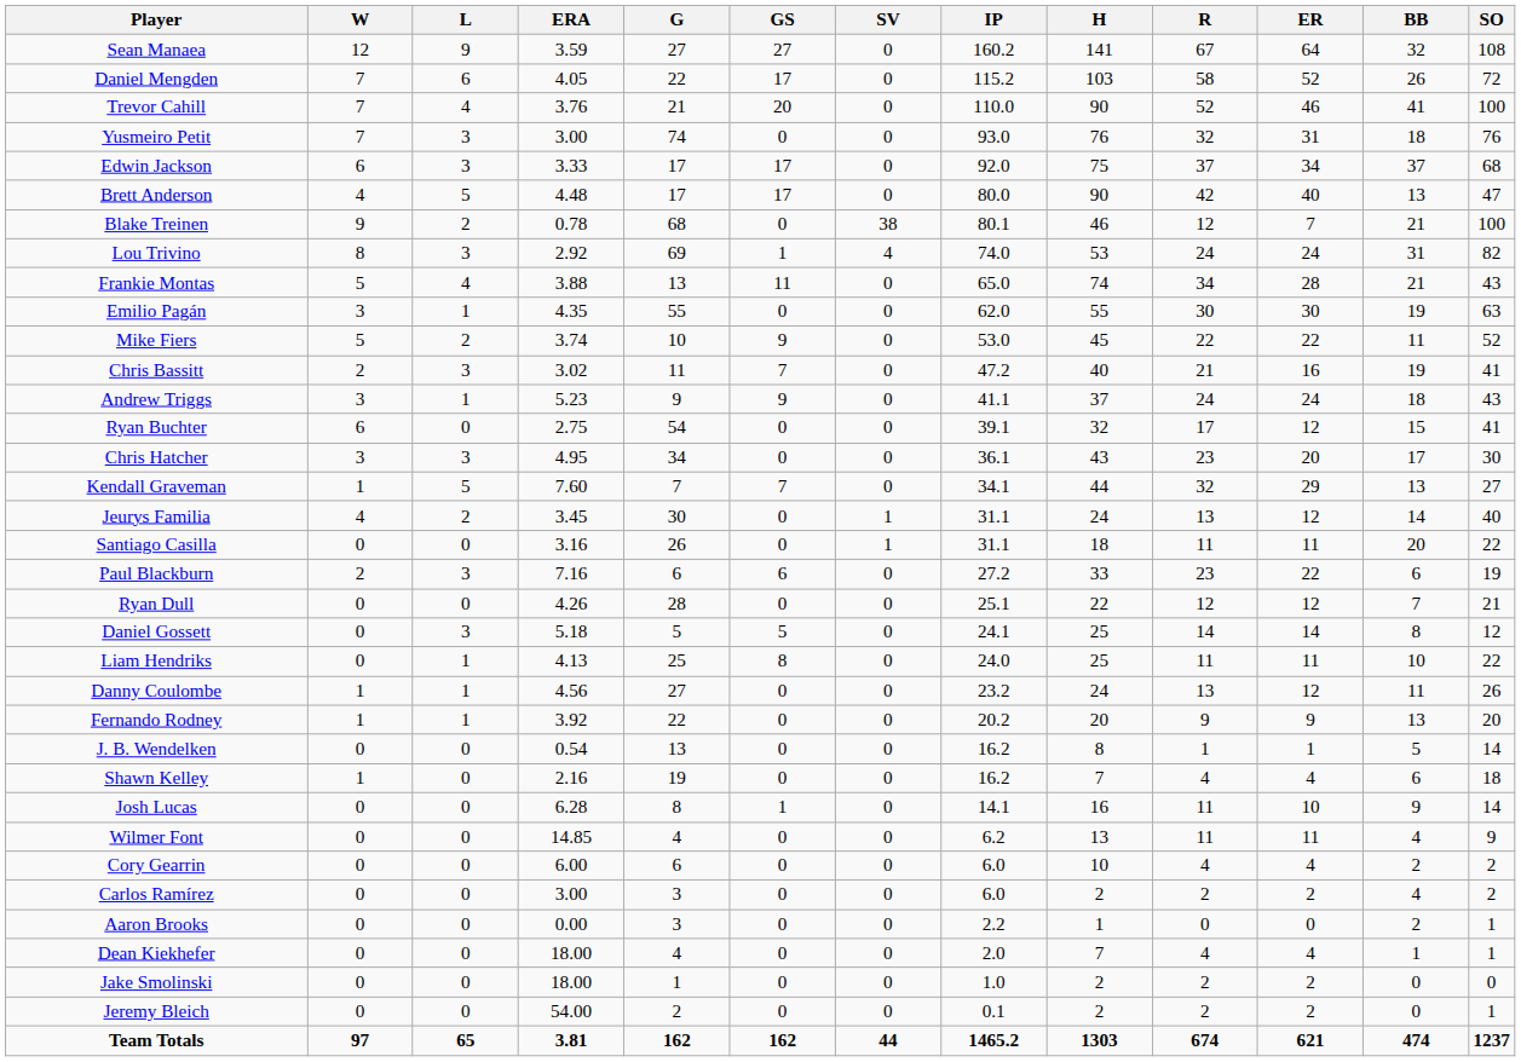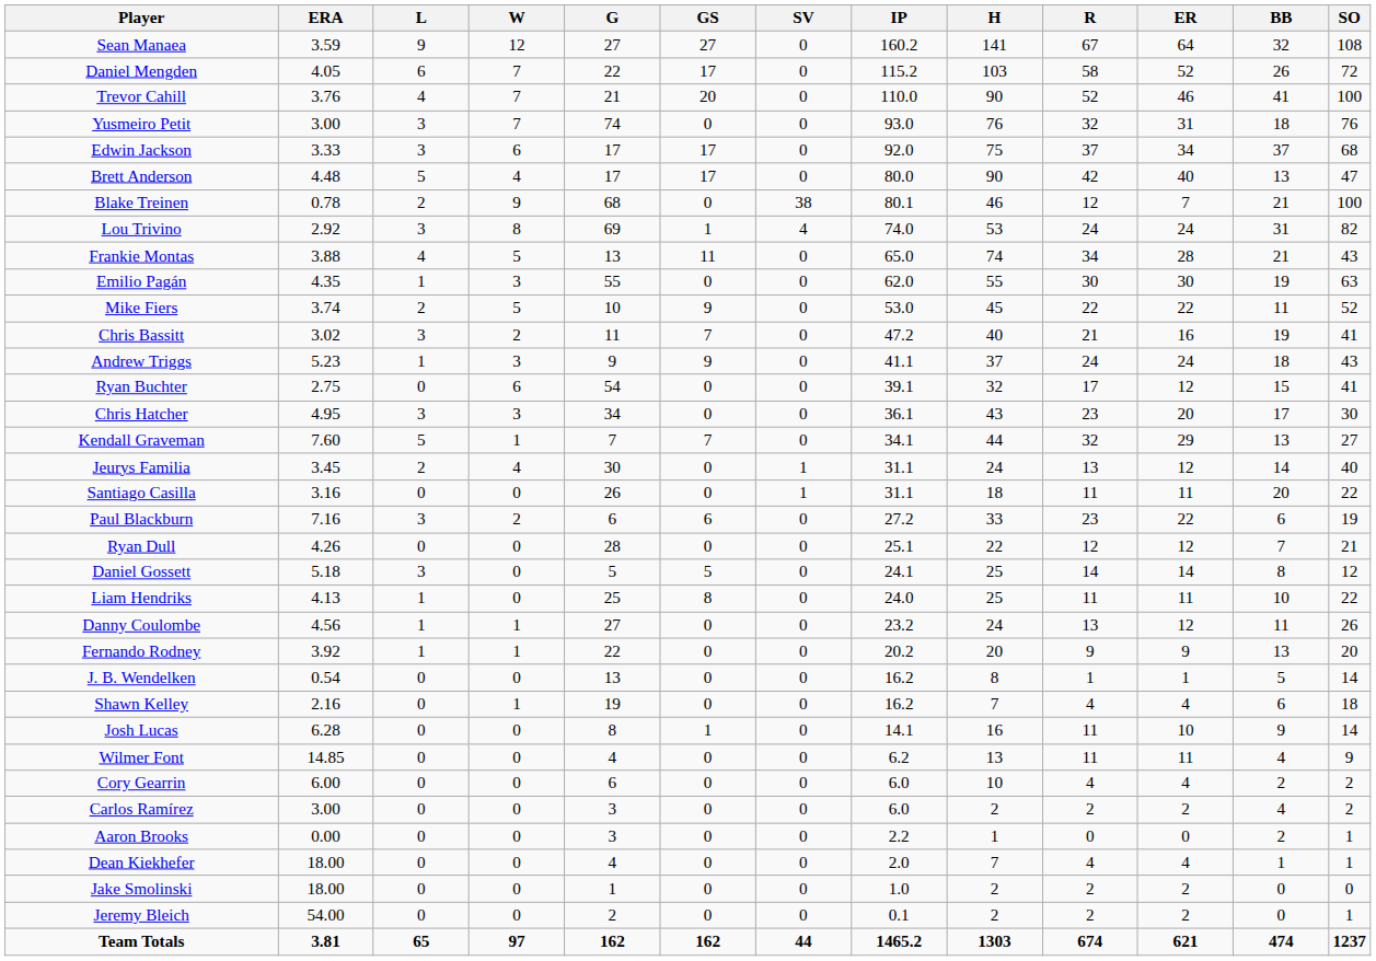columns swapped: W <-> ERA
